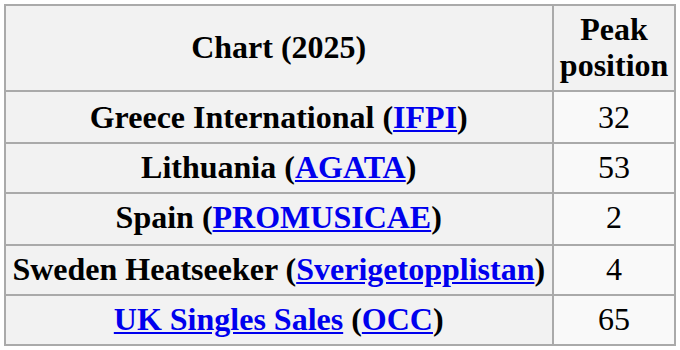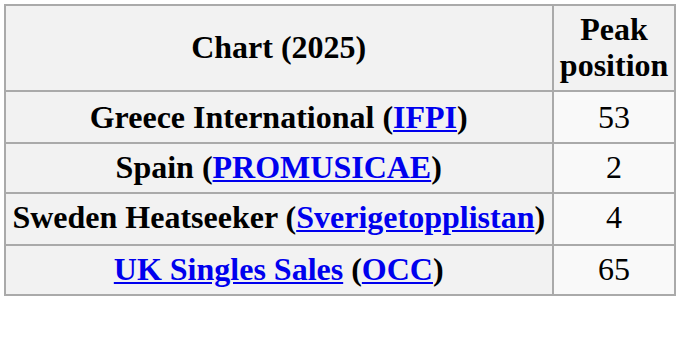Greece International (IFPI) | Peak position: 32 -> 53
- row: Lithuania (AGATA) | 53
